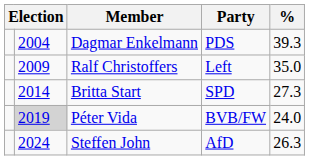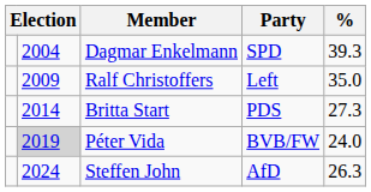Dagmar Enkelmann | Party: PDS -> SPD
Britta Start | Party: SPD -> PDS
